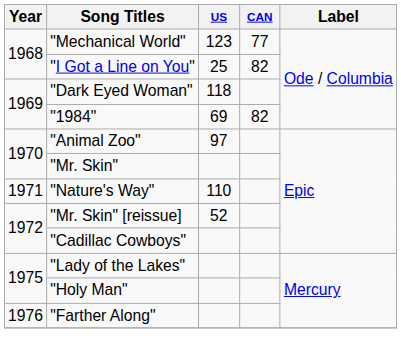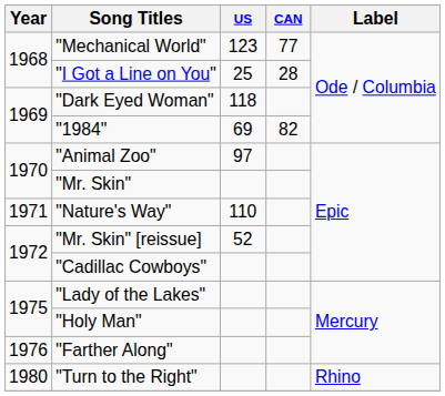"I Got a Line on You" | CAN: 82 -> 28
+ row: 1980 | "Turn to the Right" | Rhino
